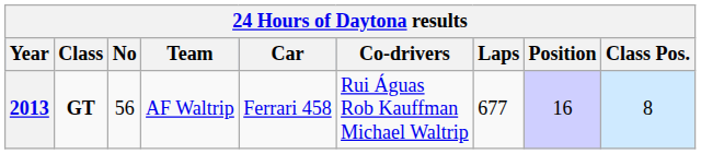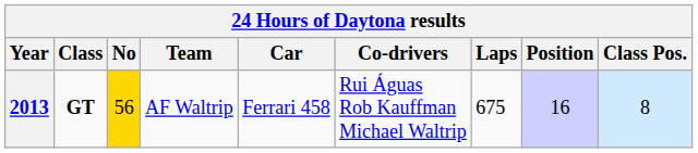2013 | No: no background -> gold background
2013 | Laps: 677 -> 675
